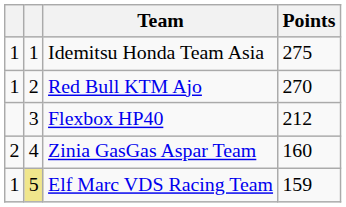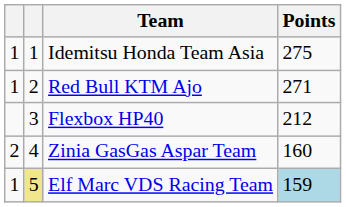Red Bull KTM Ajo | Points: 270 -> 271
Elf Marc VDS Racing Team | Points: no background -> lightblue background
